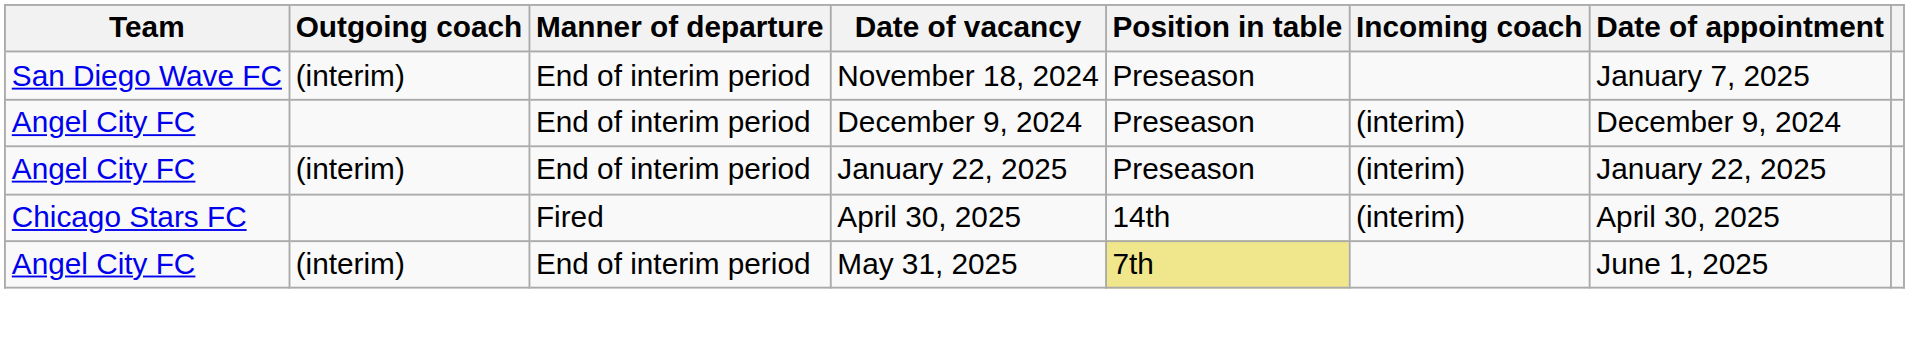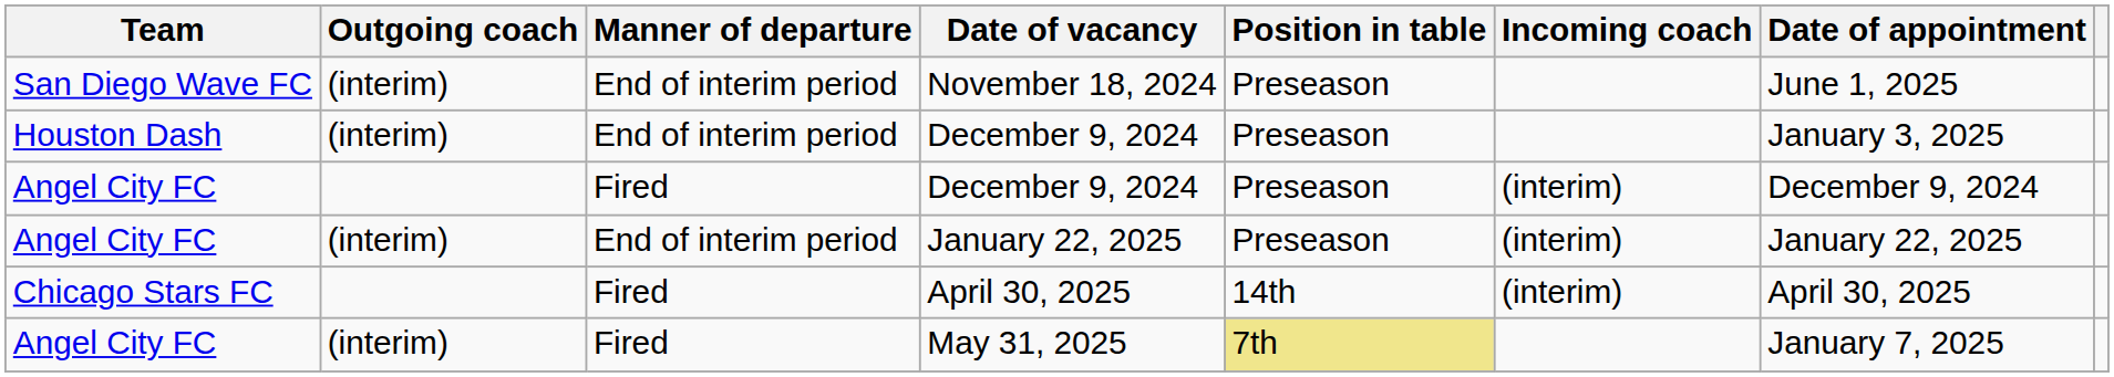November 18, 2024 | Date of appointment: January 7, 2025 -> June 1, 2025
+ row: Houston Dash | (interim) | End of interim period | December 9, 2024 | Preseason | January 3, 2025
Angel City FC / December 9, 2024 | Manner of departure: End of interim period -> Fired
May 31, 2025 | Manner of departure: End of interim period -> Fired
May 31, 2025 | Date of appointment: June 1, 2025 -> January 7, 2025
